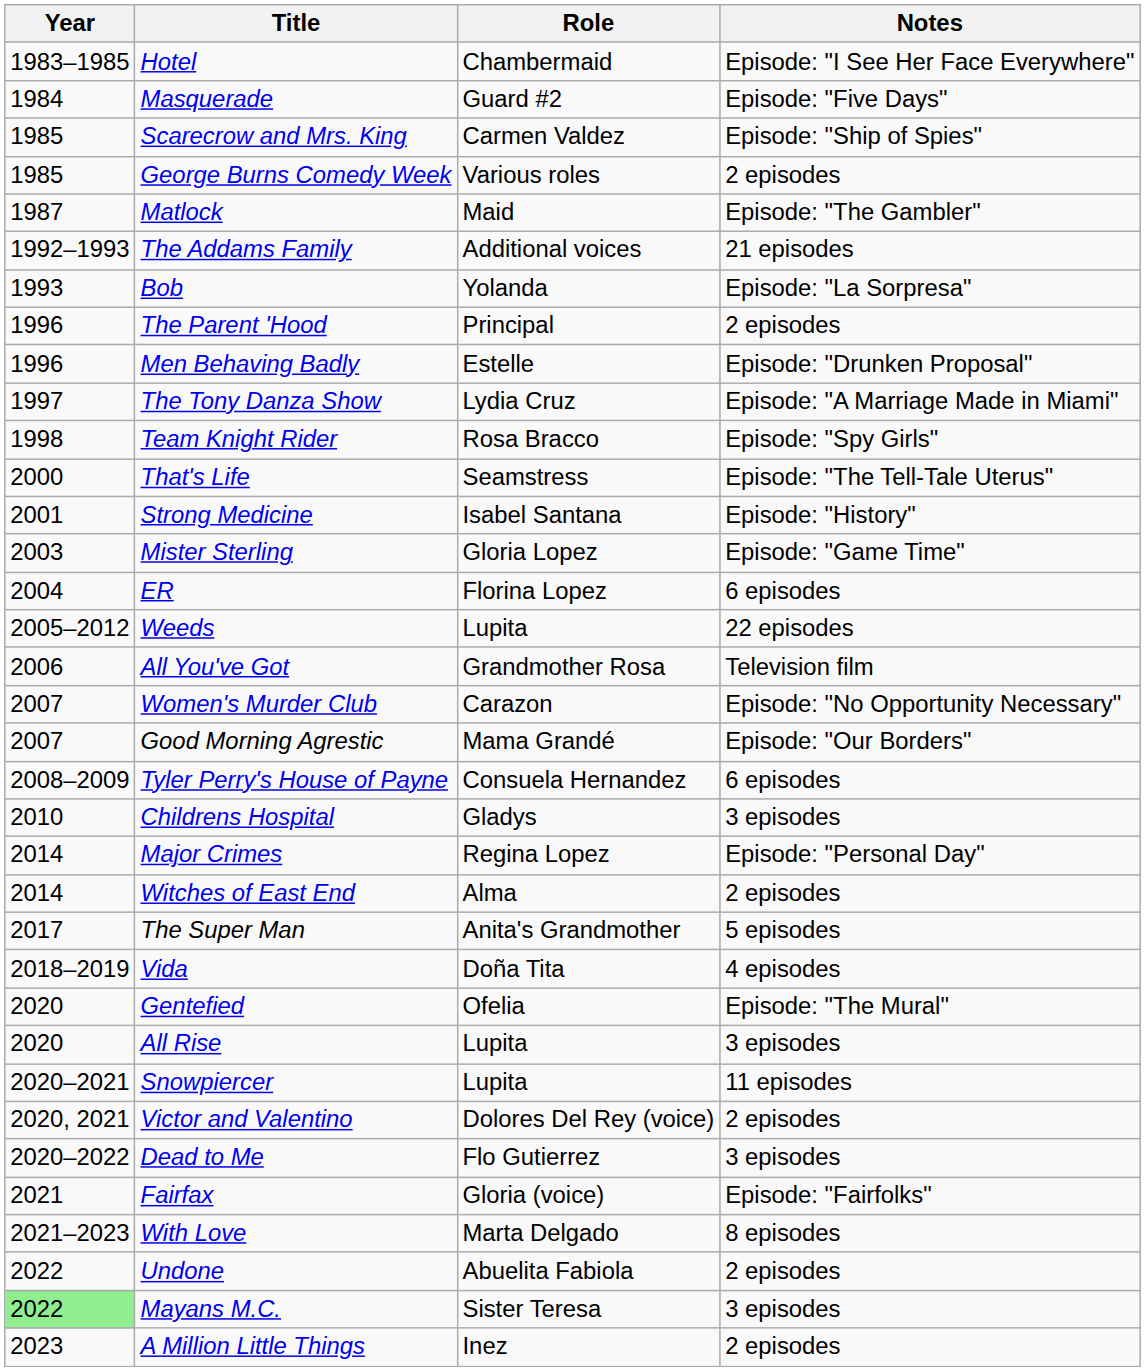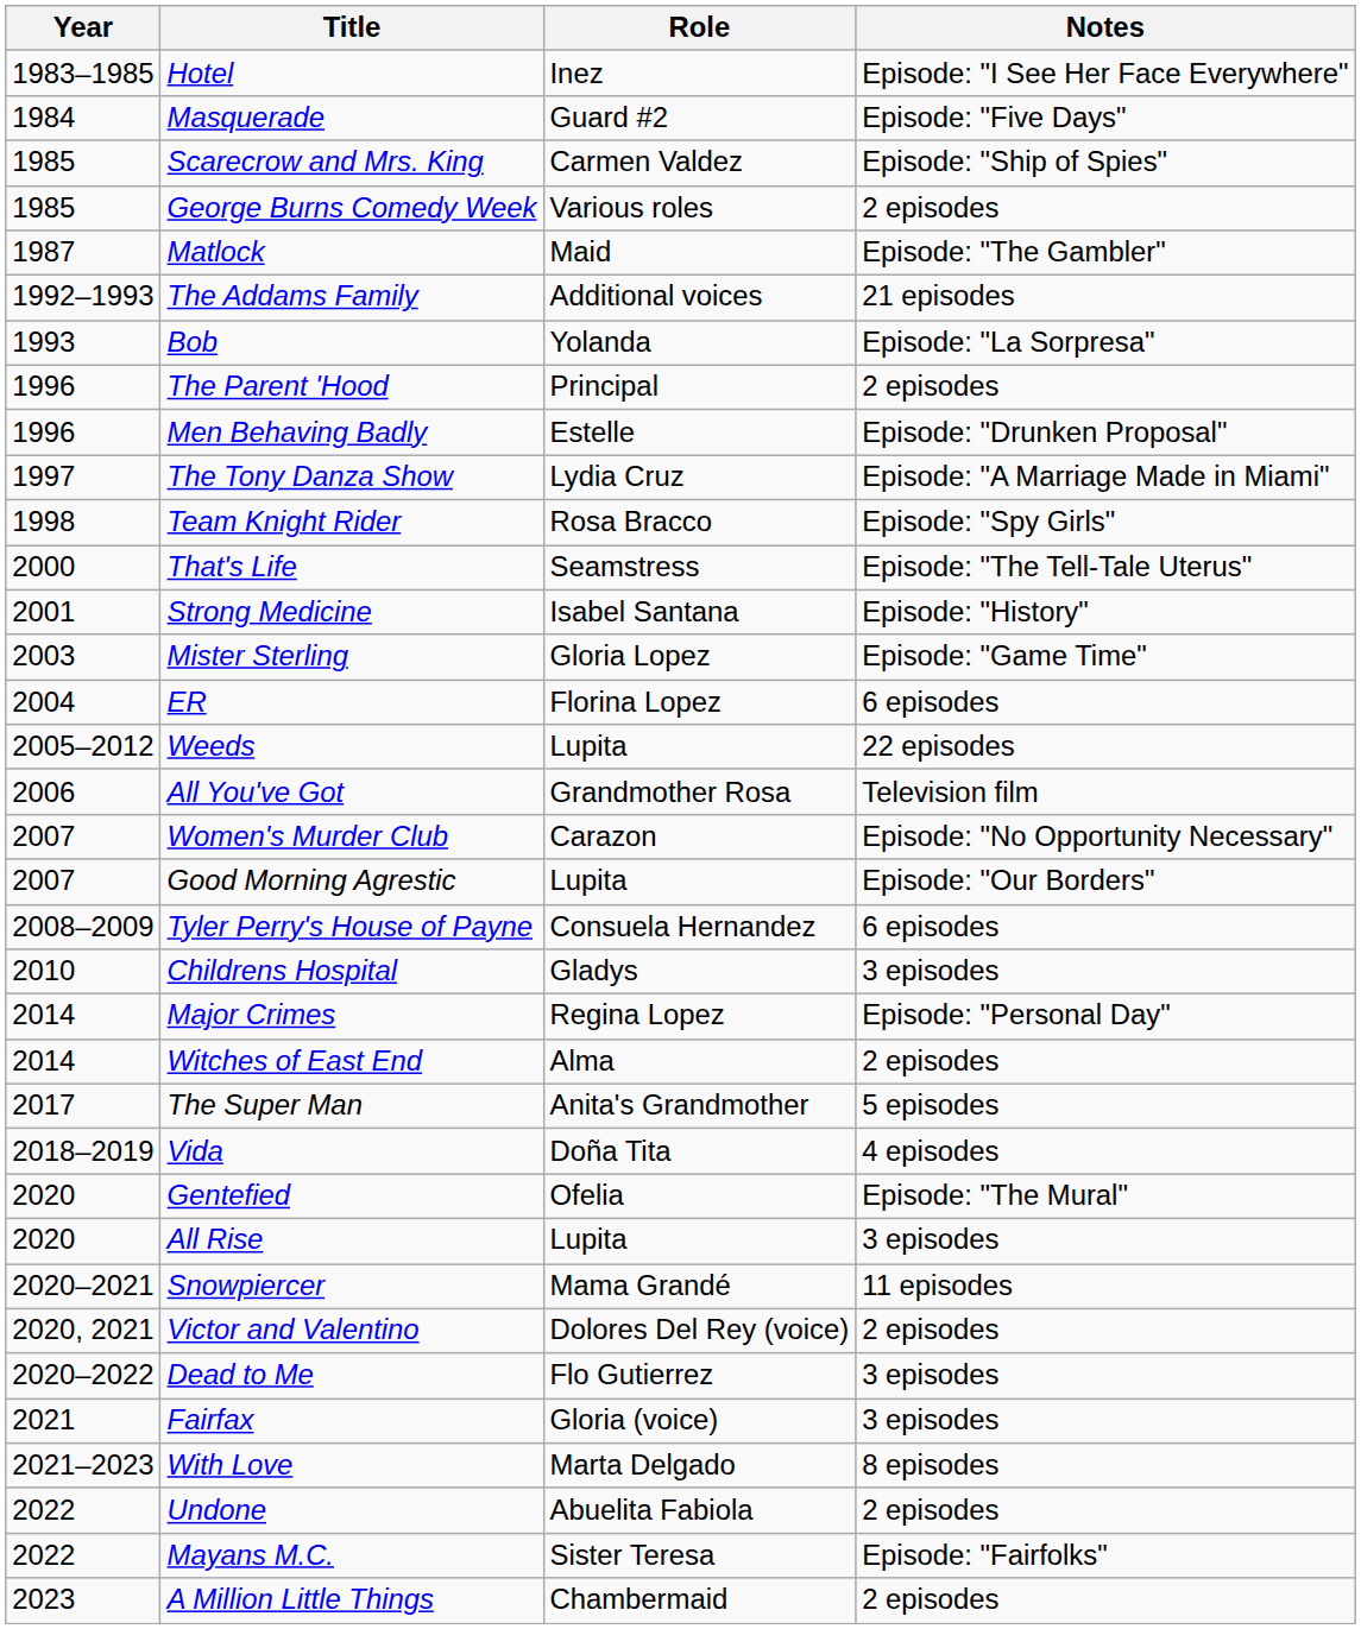Hotel | Role: Chambermaid -> Inez
Good Morning Agrestic | Role: Mama Grandé -> Lupita
Snowpiercer | Role: Lupita -> Mama Grandé
Fairfax | Notes: Episode: "Fairfolks" -> 3 episodes
Mayans M.C. | Year: lightgreen background -> no background
Mayans M.C. | Notes: 3 episodes -> Episode: "Fairfolks"
A Million Little Things | Role: Inez -> Chambermaid
